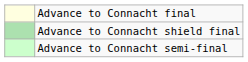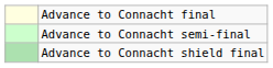rows swapped: Advance to Connacht semi-final <-> Advance to Connacht shield final
